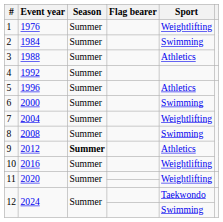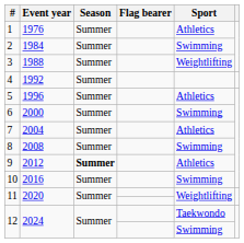1 | Sport: Weightlifting -> Athletics
3 | Sport: Athletics -> Weightlifting
7 | Sport: Weightlifting -> Athletics
10 | Sport: Weightlifting -> Swimming
